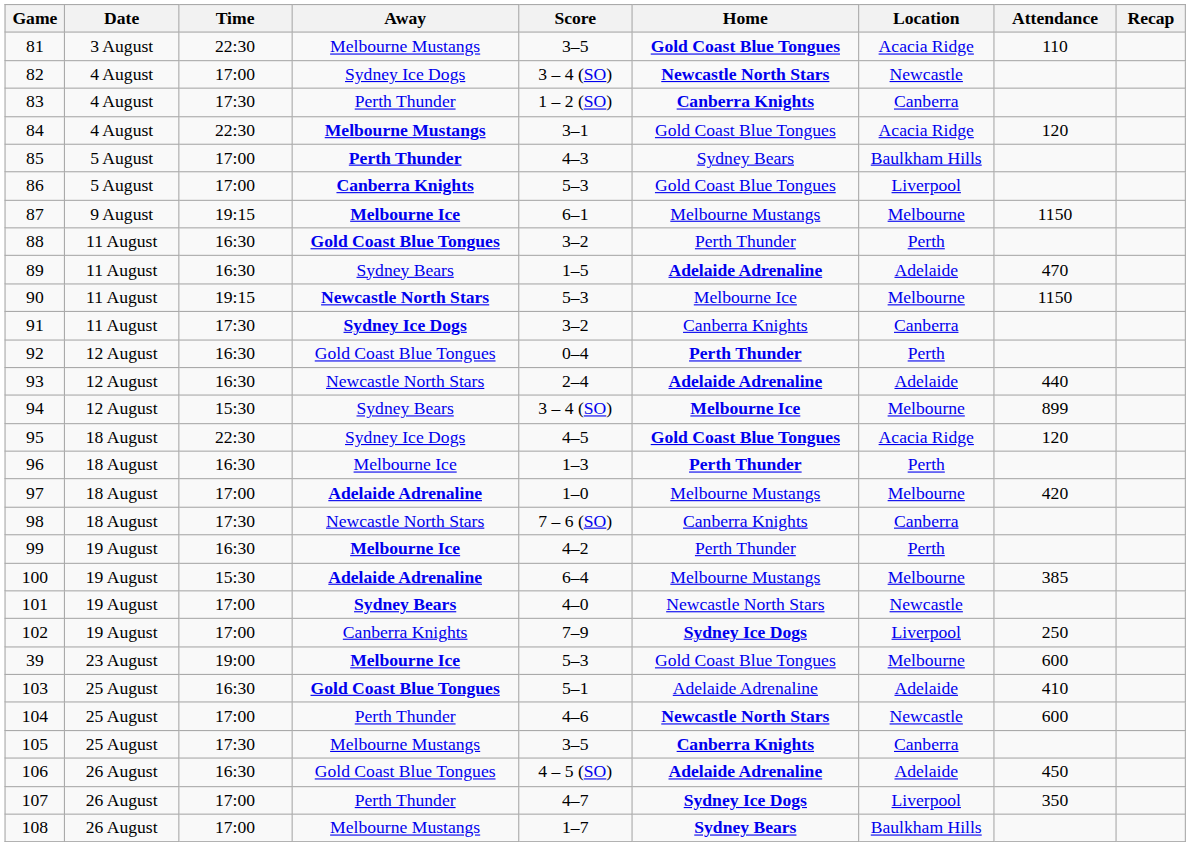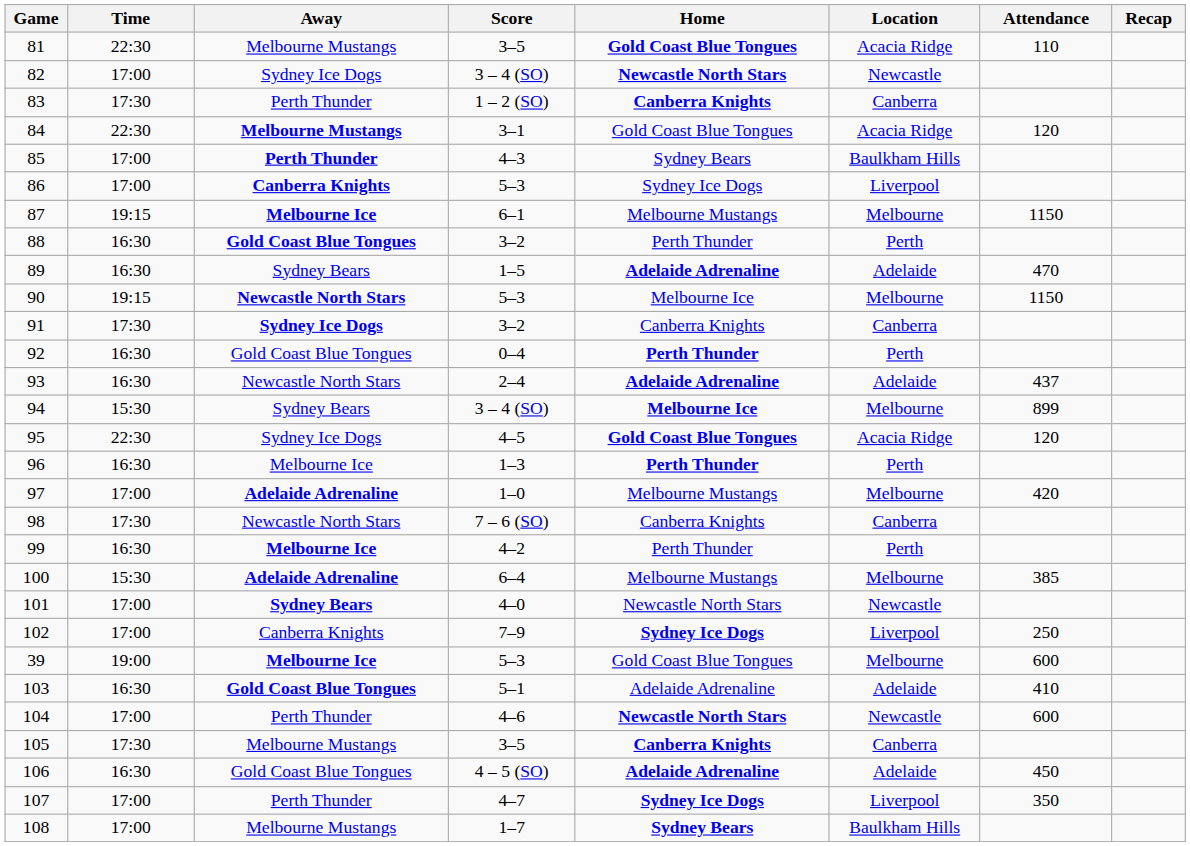- column: Date | 3 August | 4 August | 4 August | 4 August | 5 August | 5 August | 9 August | 11 August | 11 August | 11 August | 11 August | 12 August | 12 August | 12 August | 18 August | 18 August | 18 August | 18 August | 19 August | 19 August | 19 August | 19 August | 23 August | 25 August | 25 August | 25 August | 26 August | 26 August | 26 August
86 | Home: Gold Coast Blue Tongues -> Sydney Ice Dogs
93 | Attendance: 440 -> 437
